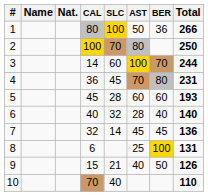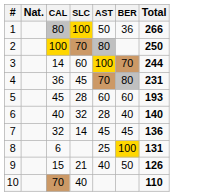- column: Name
